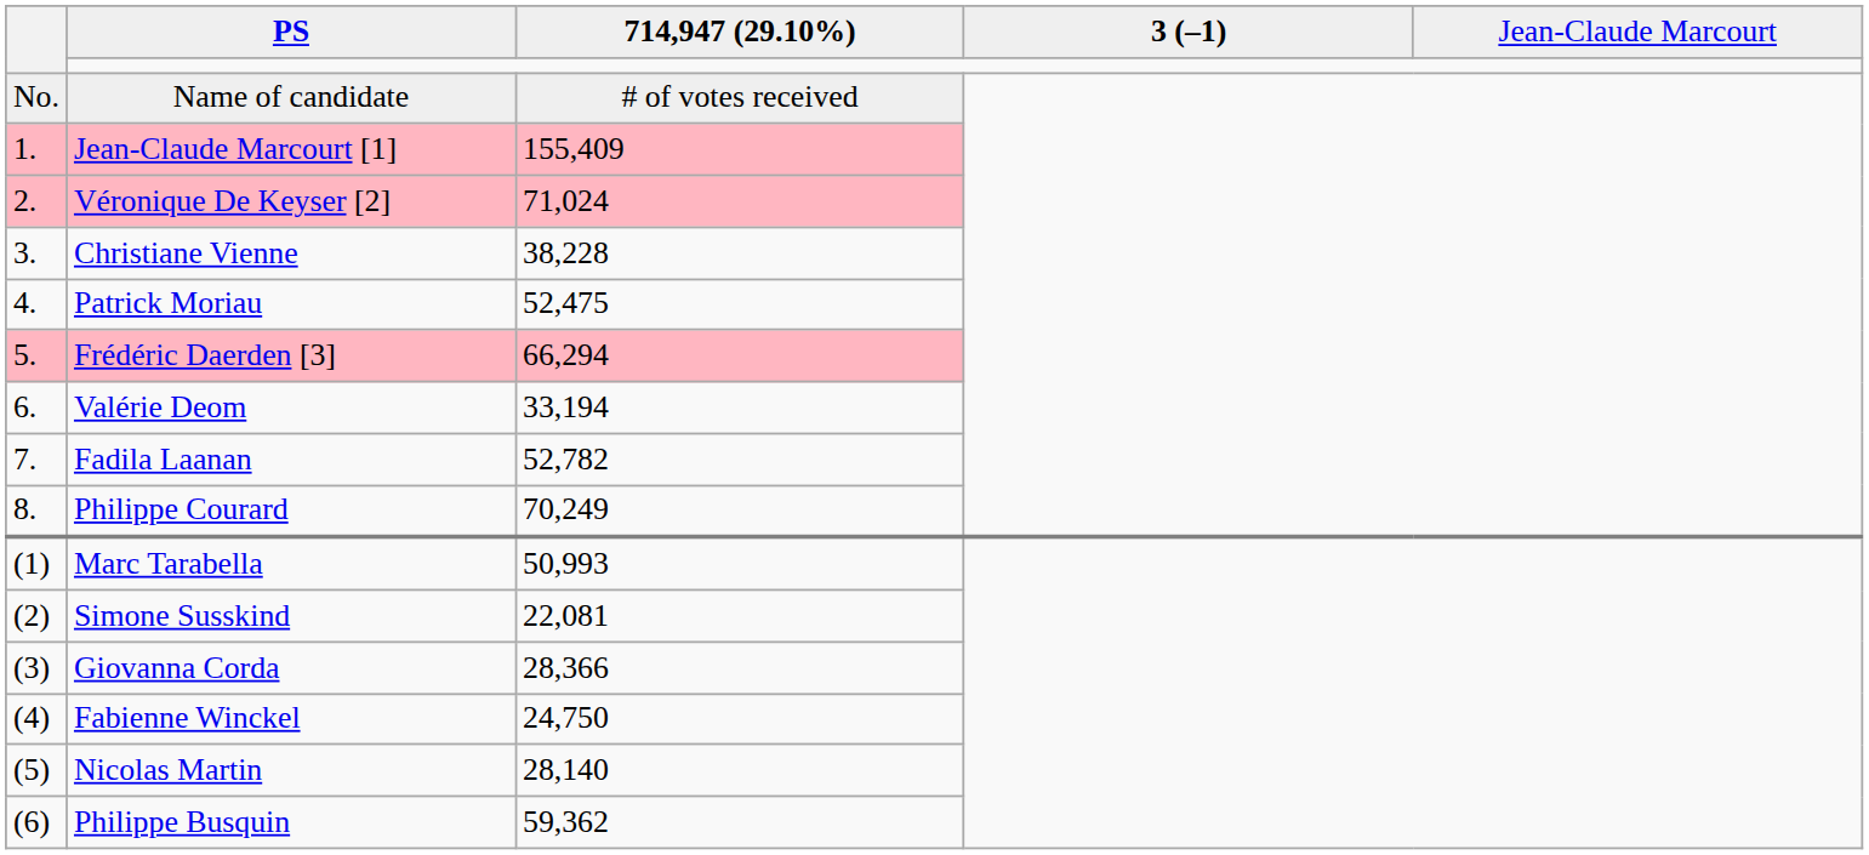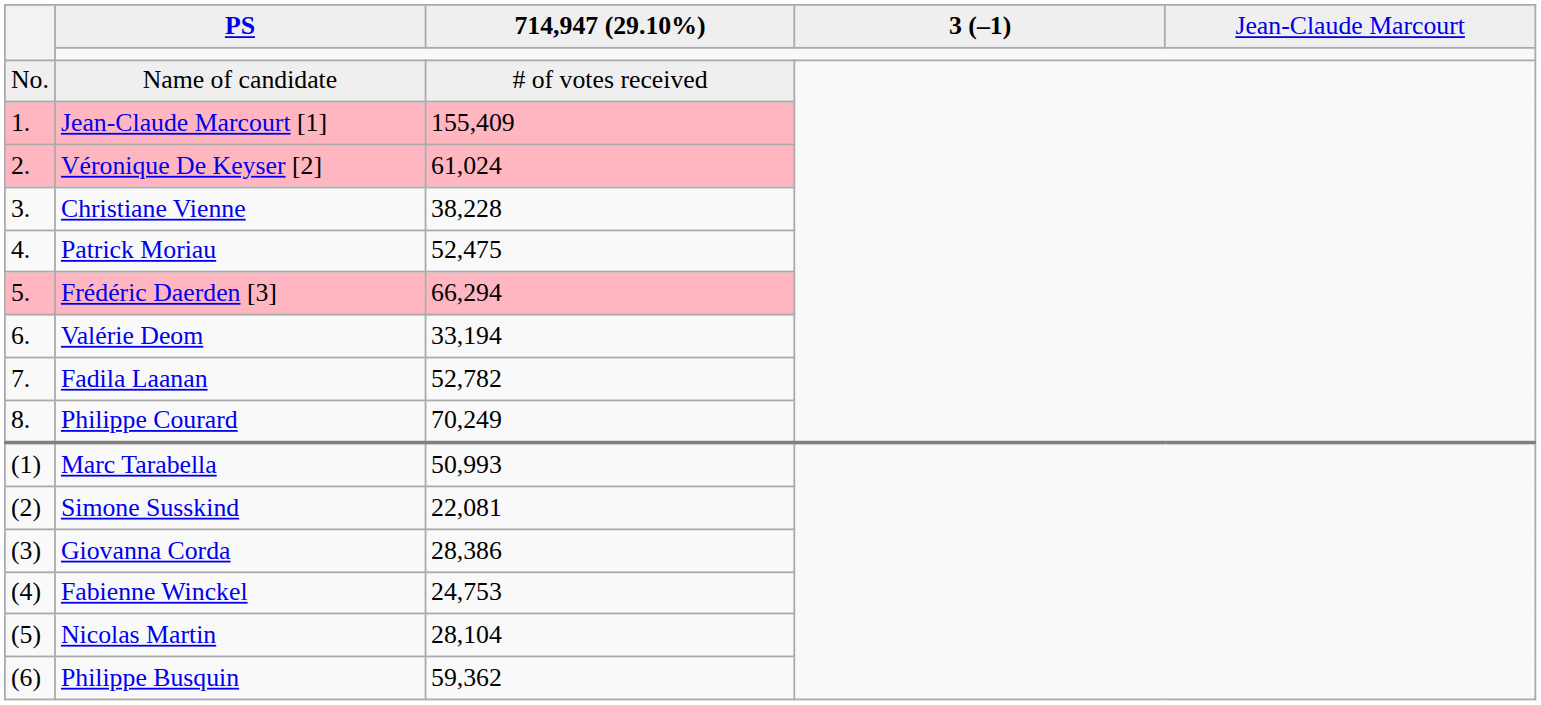Véronique De Keyser [2] | column 3: 71,024 -> 61,024
Giovanna Corda | column 3: 28,366 -> 28,386
Fabienne Winckel | column 3: 24,750 -> 24,753
Nicolas Martin | column 3: 28,140 -> 28,104
